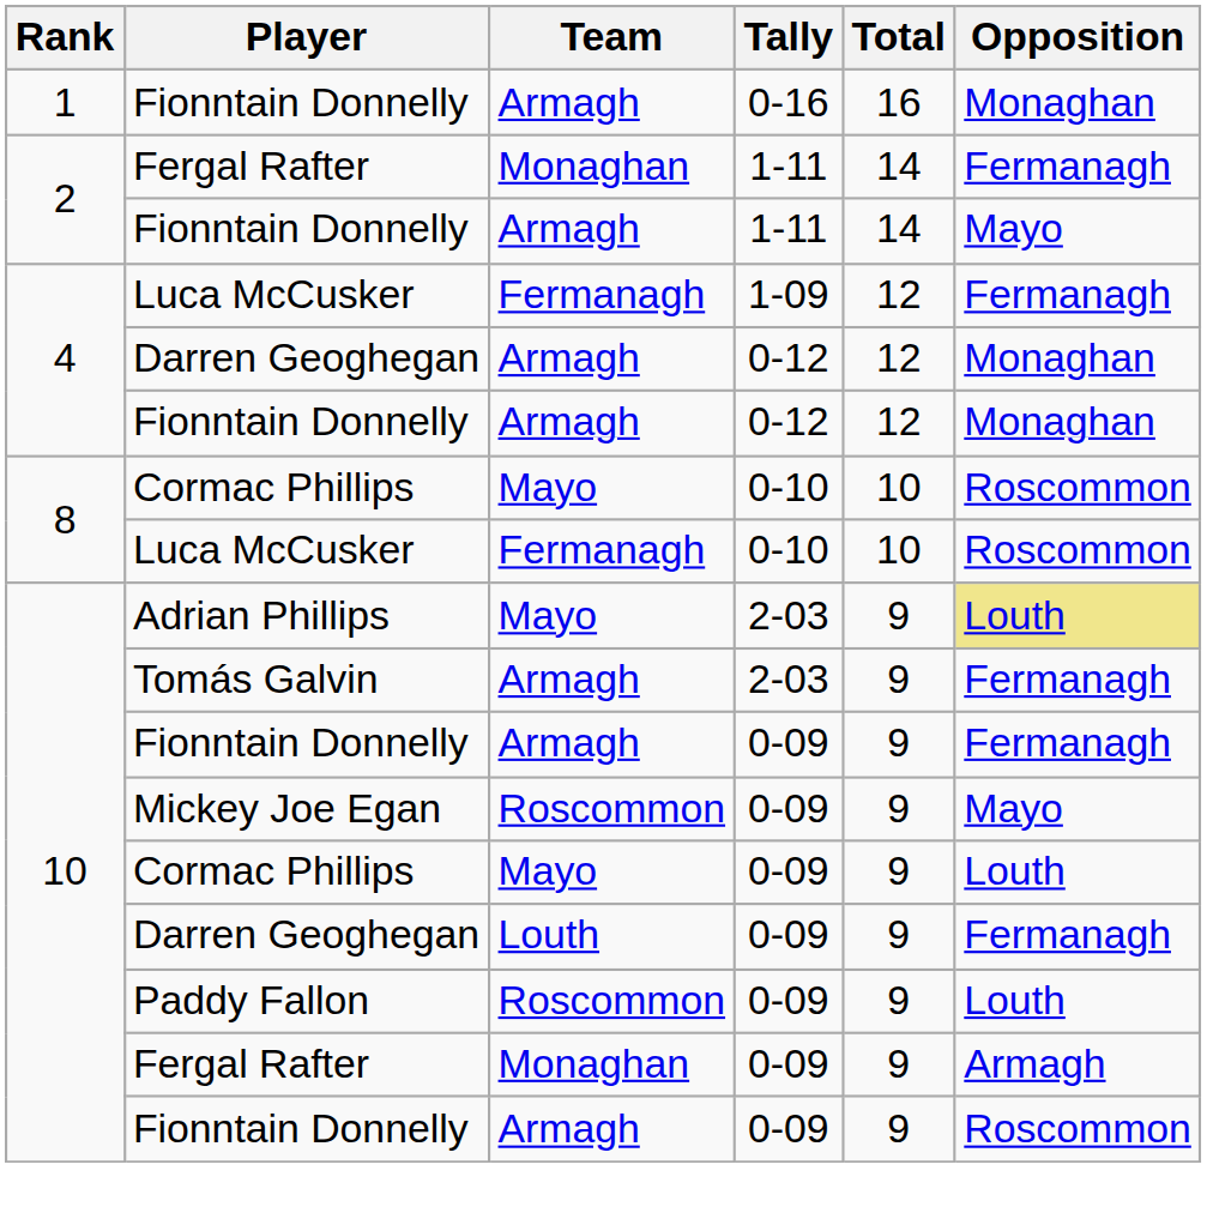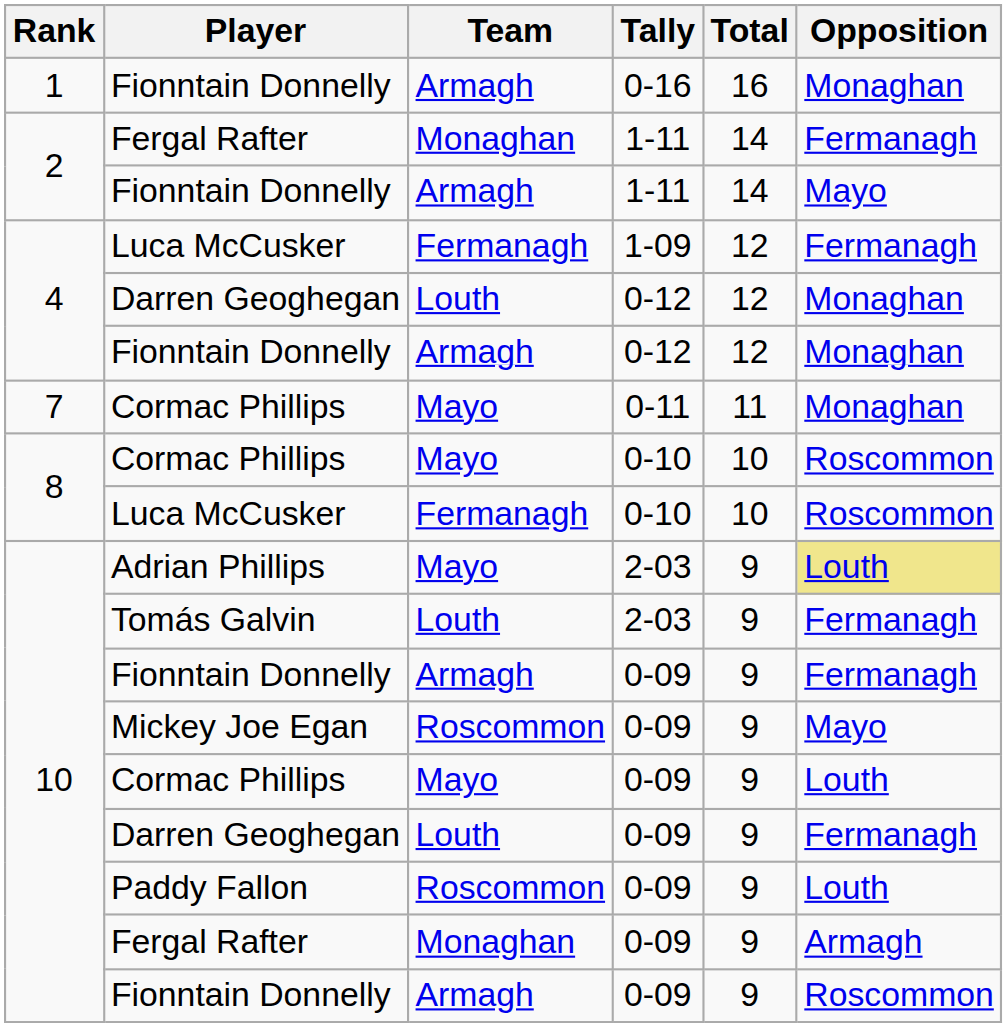Darren Geoghegan / 0-12 | Team: Armagh -> Louth
+ row: 7 | Cormac Phillips | Mayo | 0-11 | 11 | Monaghan
Tomás Galvin | Team: Armagh -> Louth
